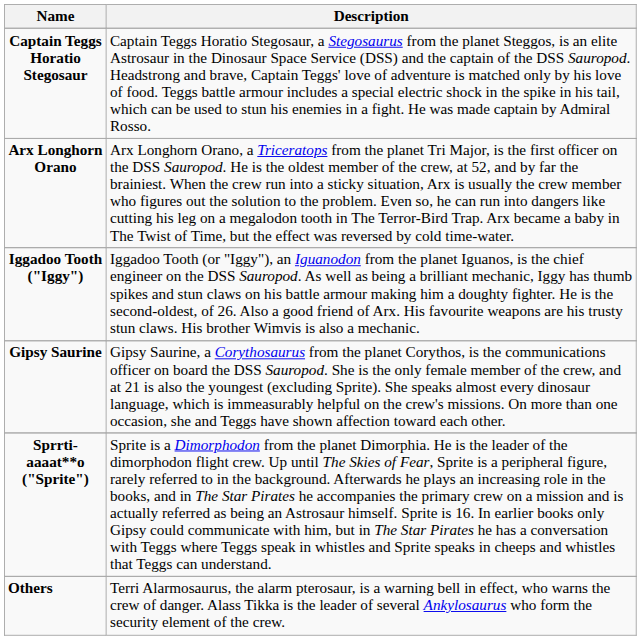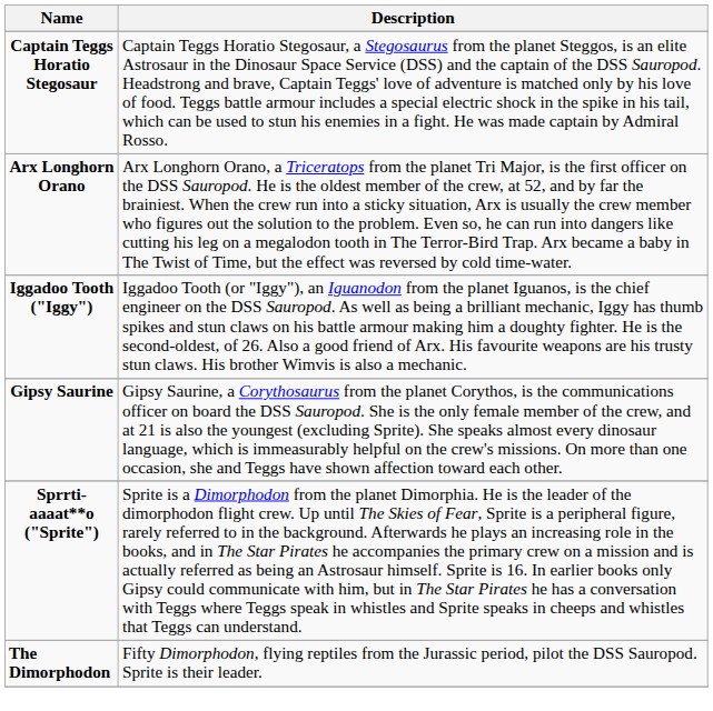+ row: The Dimorphodon | Fifty Dimorphodon, flying reptiles from the Jurassic period, pilot the DSS Sauropod. Sprite is their leader.
- row: Others | Terri Alarmosaurus, the alarm pterosaur, is a warning bell in effect, who warns the crew of danger. Alass Tikka is the leader of several Ankylosaurus who form the security element of the crew.
